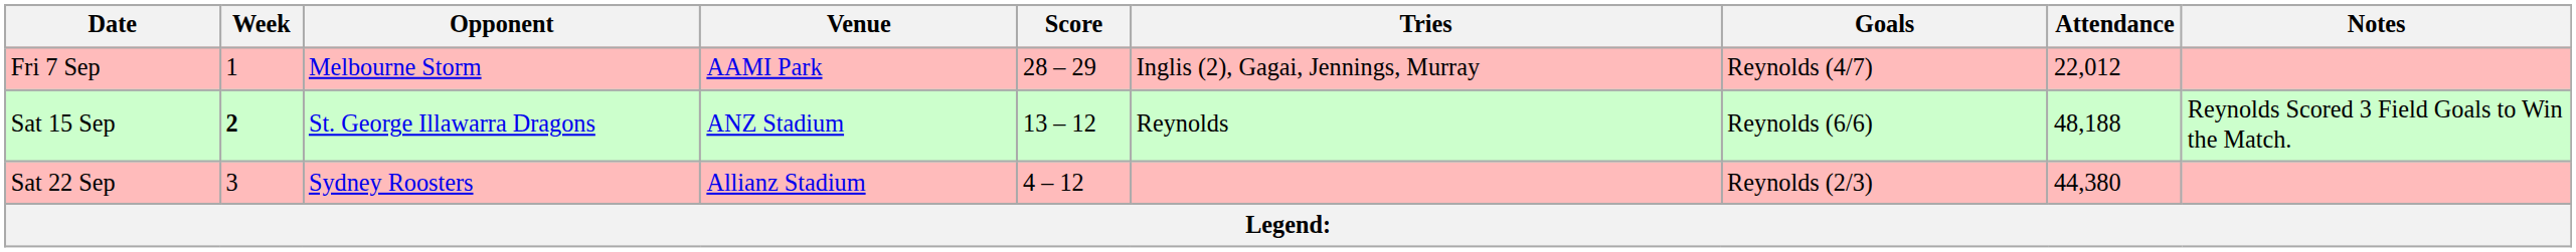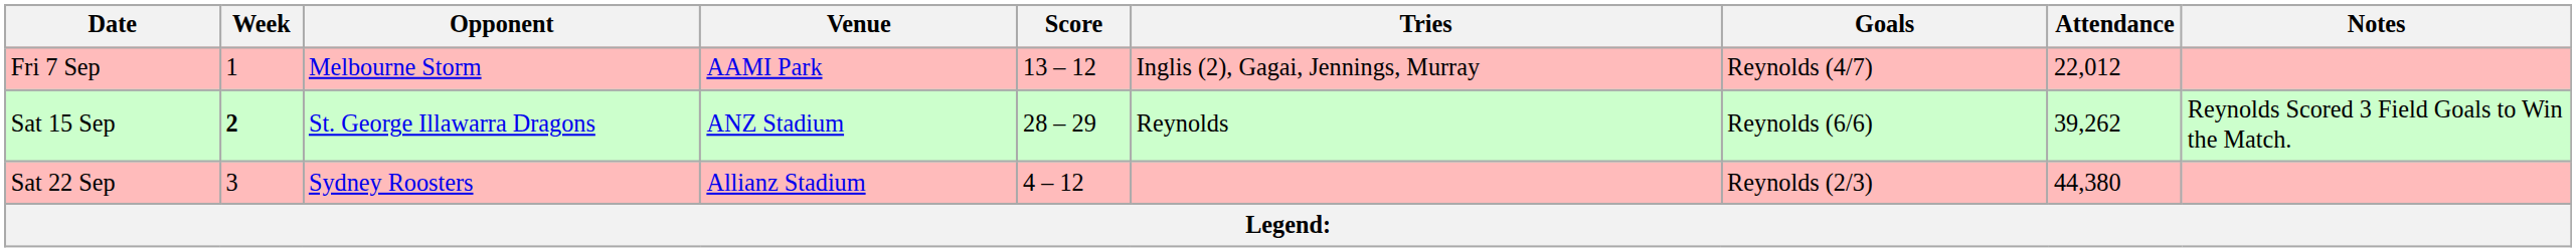Fri 7 Sep | Score: 28 – 29 -> 13 – 12
Sat 15 Sep | Score: 13 – 12 -> 28 – 29
Sat 15 Sep | Attendance: 48,188 -> 39,262
